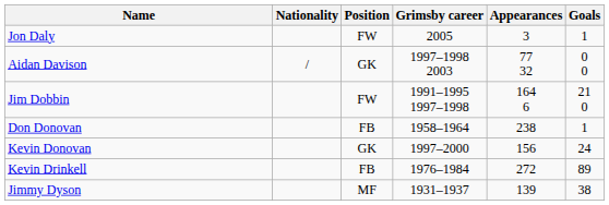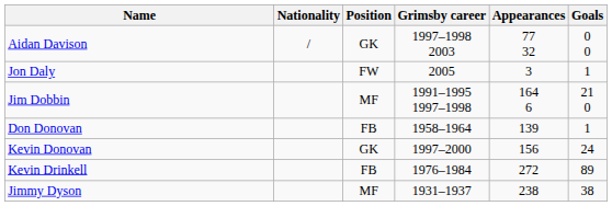rows swapped: Jon Daly <-> Aidan Davison
Jim Dobbin | Position: FW -> MF
Don Donovan | Appearances: 238 -> 139
Jimmy Dyson | Appearances: 139 -> 238
